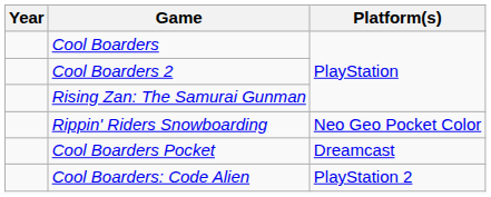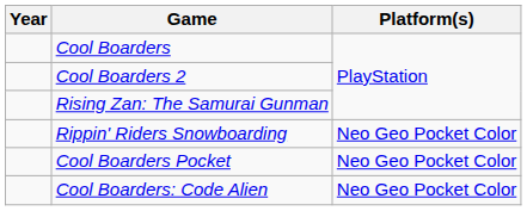Cool Boarders Pocket | Platform(s): Dreamcast -> Neo Geo Pocket Color
Cool Boarders: Code Alien | Platform(s): PlayStation 2 -> Neo Geo Pocket Color
